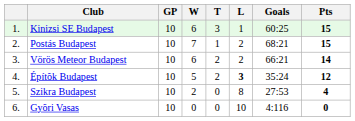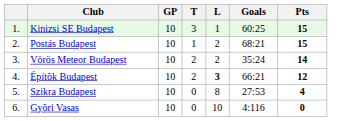- column: W | 6 | 7 | 6 | 5 | 2 | 0
Vörös Meteor Budapest | Goals: 66:21 -> 35:24
Építõk Budapest | Goals: 35:24 -> 66:21
